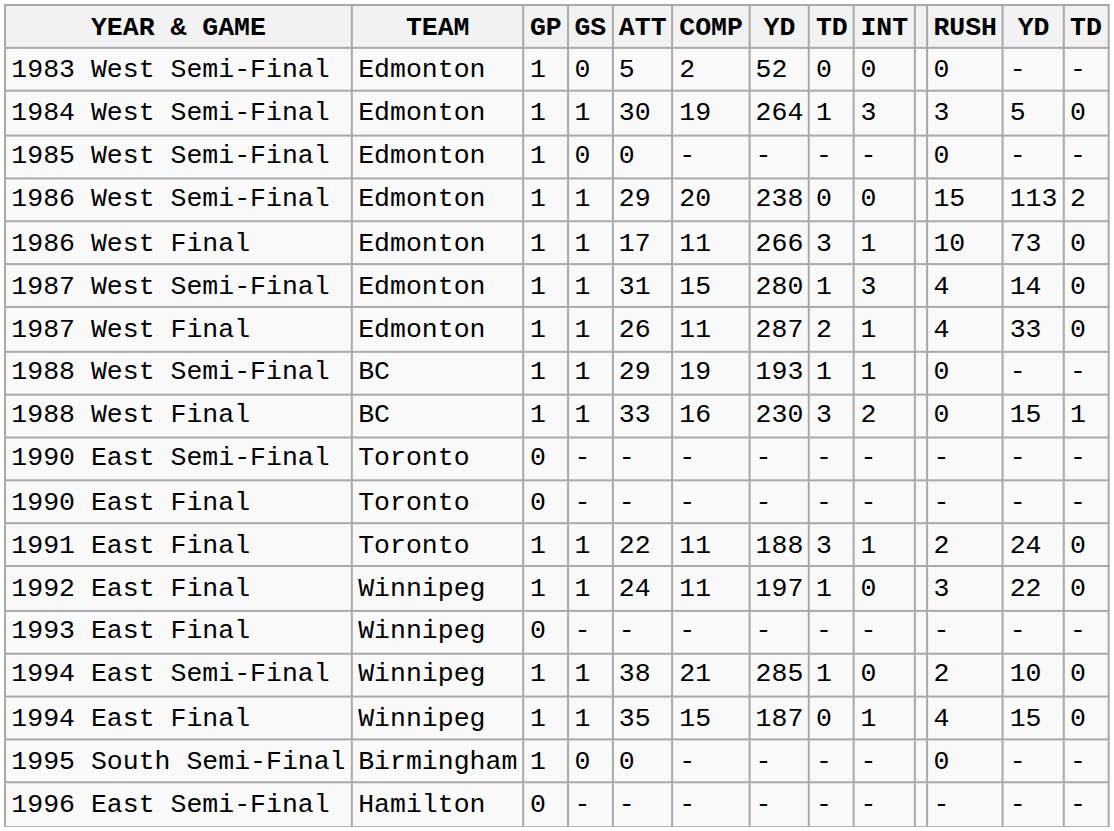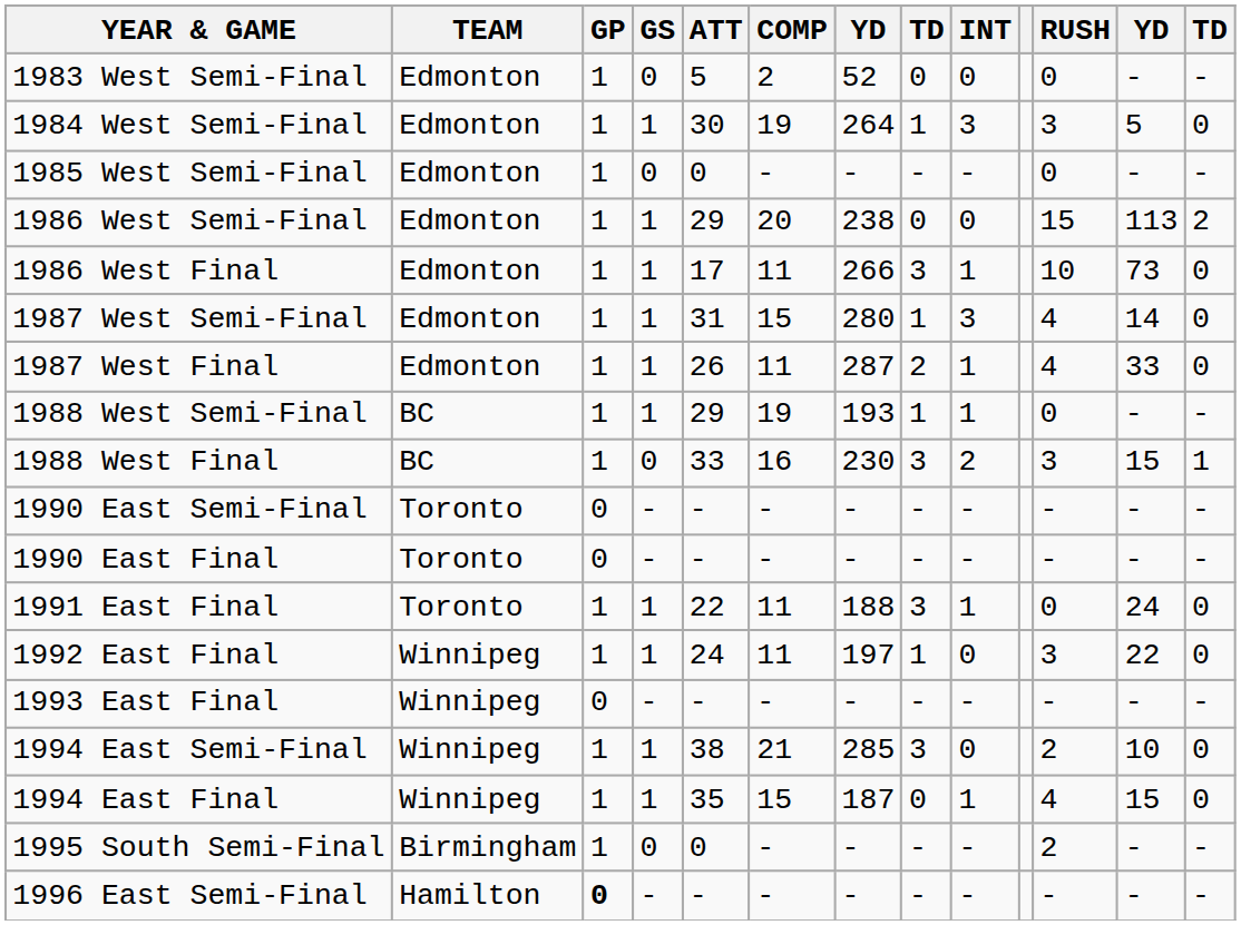1988 West Final | GS: 1 -> 0
1988 West Final | RUSH: 0 -> 3
1991 East Final | RUSH: 2 -> 0
1994 East Semi-Final | column 8: 1 -> 3
1995 South Semi-Final | RUSH: 0 -> 2
1996 East Semi-Final | GP: normal -> bold
